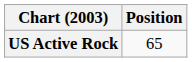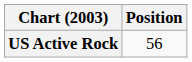US Active Rock | Position: 65 -> 56
